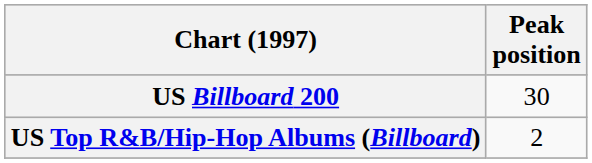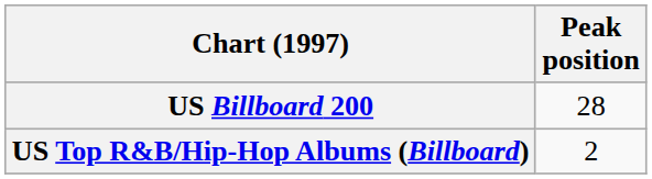US Billboard 200 | Peak position: 30 -> 28
